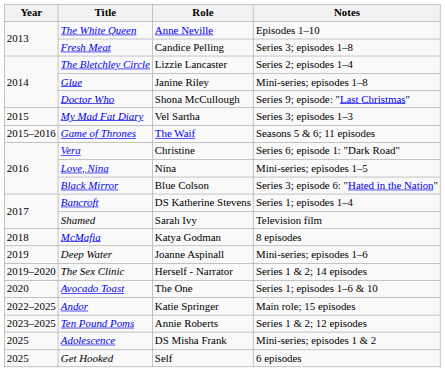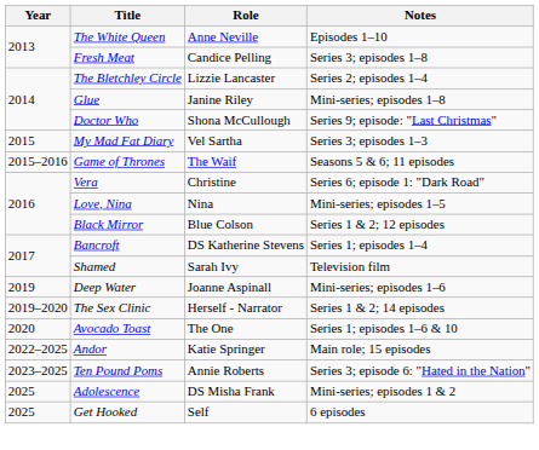Black Mirror | Notes: Series 3; episode 6: "Hated in the Nation" -> Series 1 & 2; 12 episodes
- row: 2018 | McMafia | Katya Godman | 8 episodes
Ten Pound Poms | Notes: Series 1 & 2; 12 episodes -> Series 3; episode 6: "Hated in the Nation"
